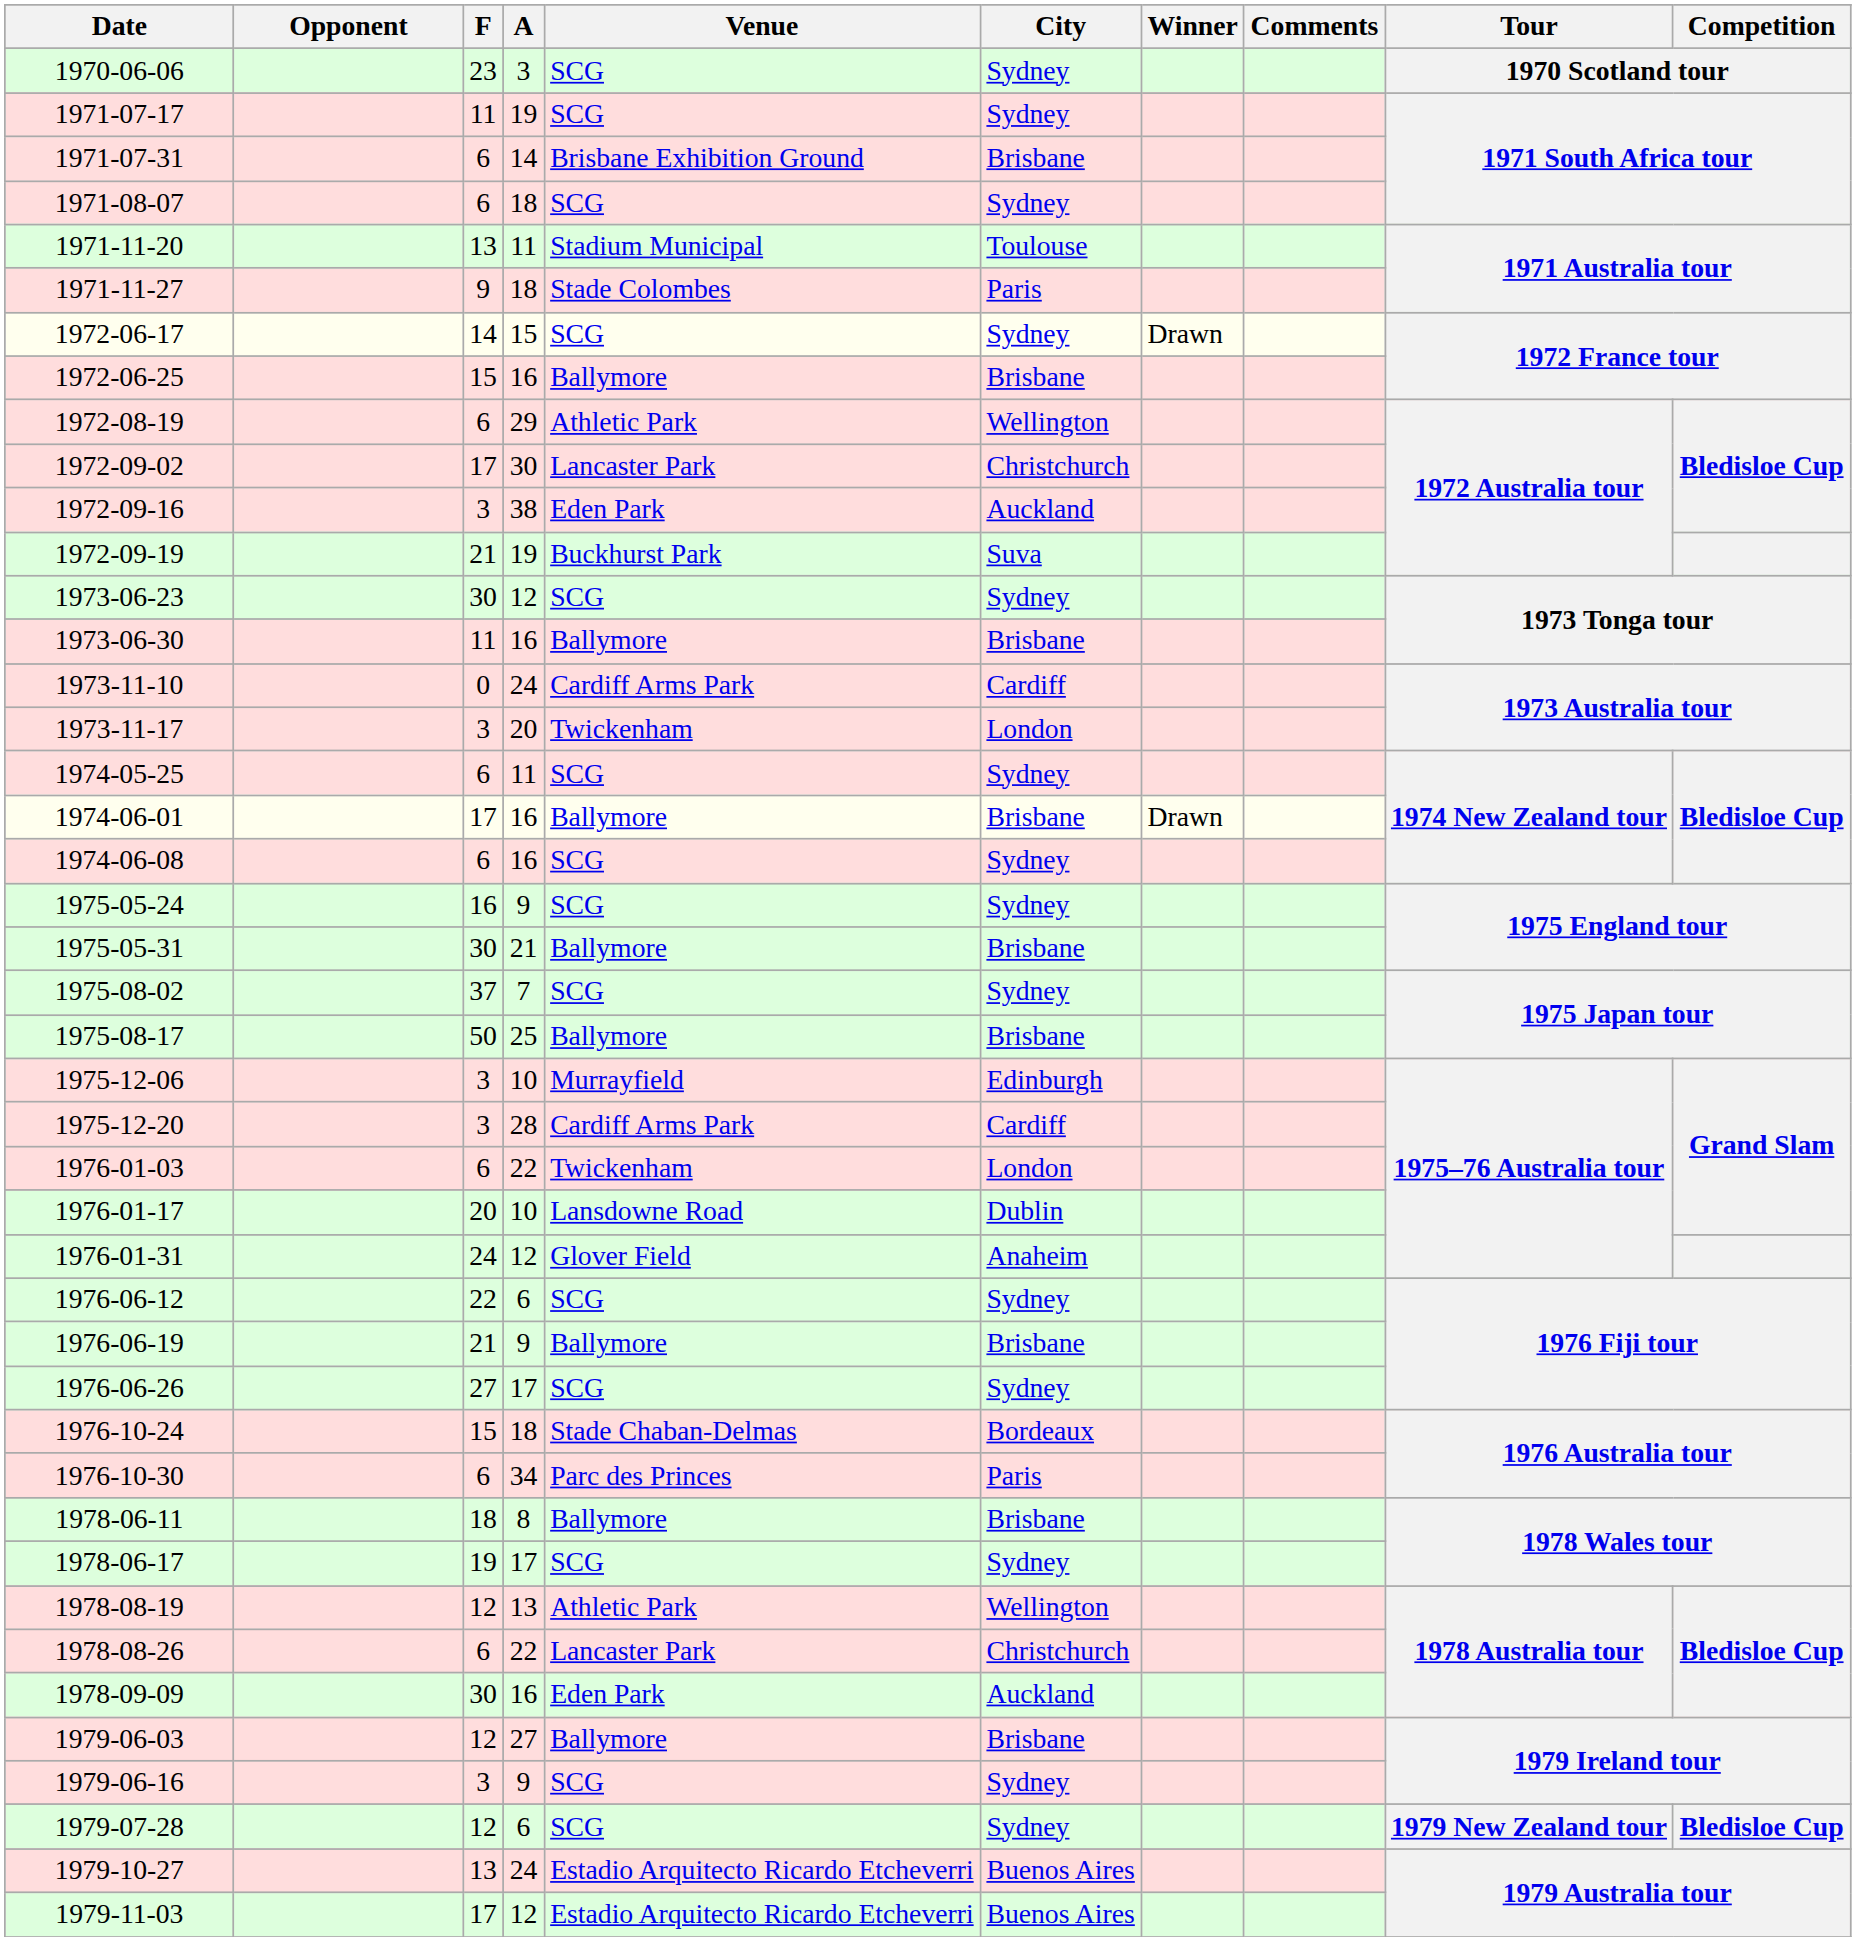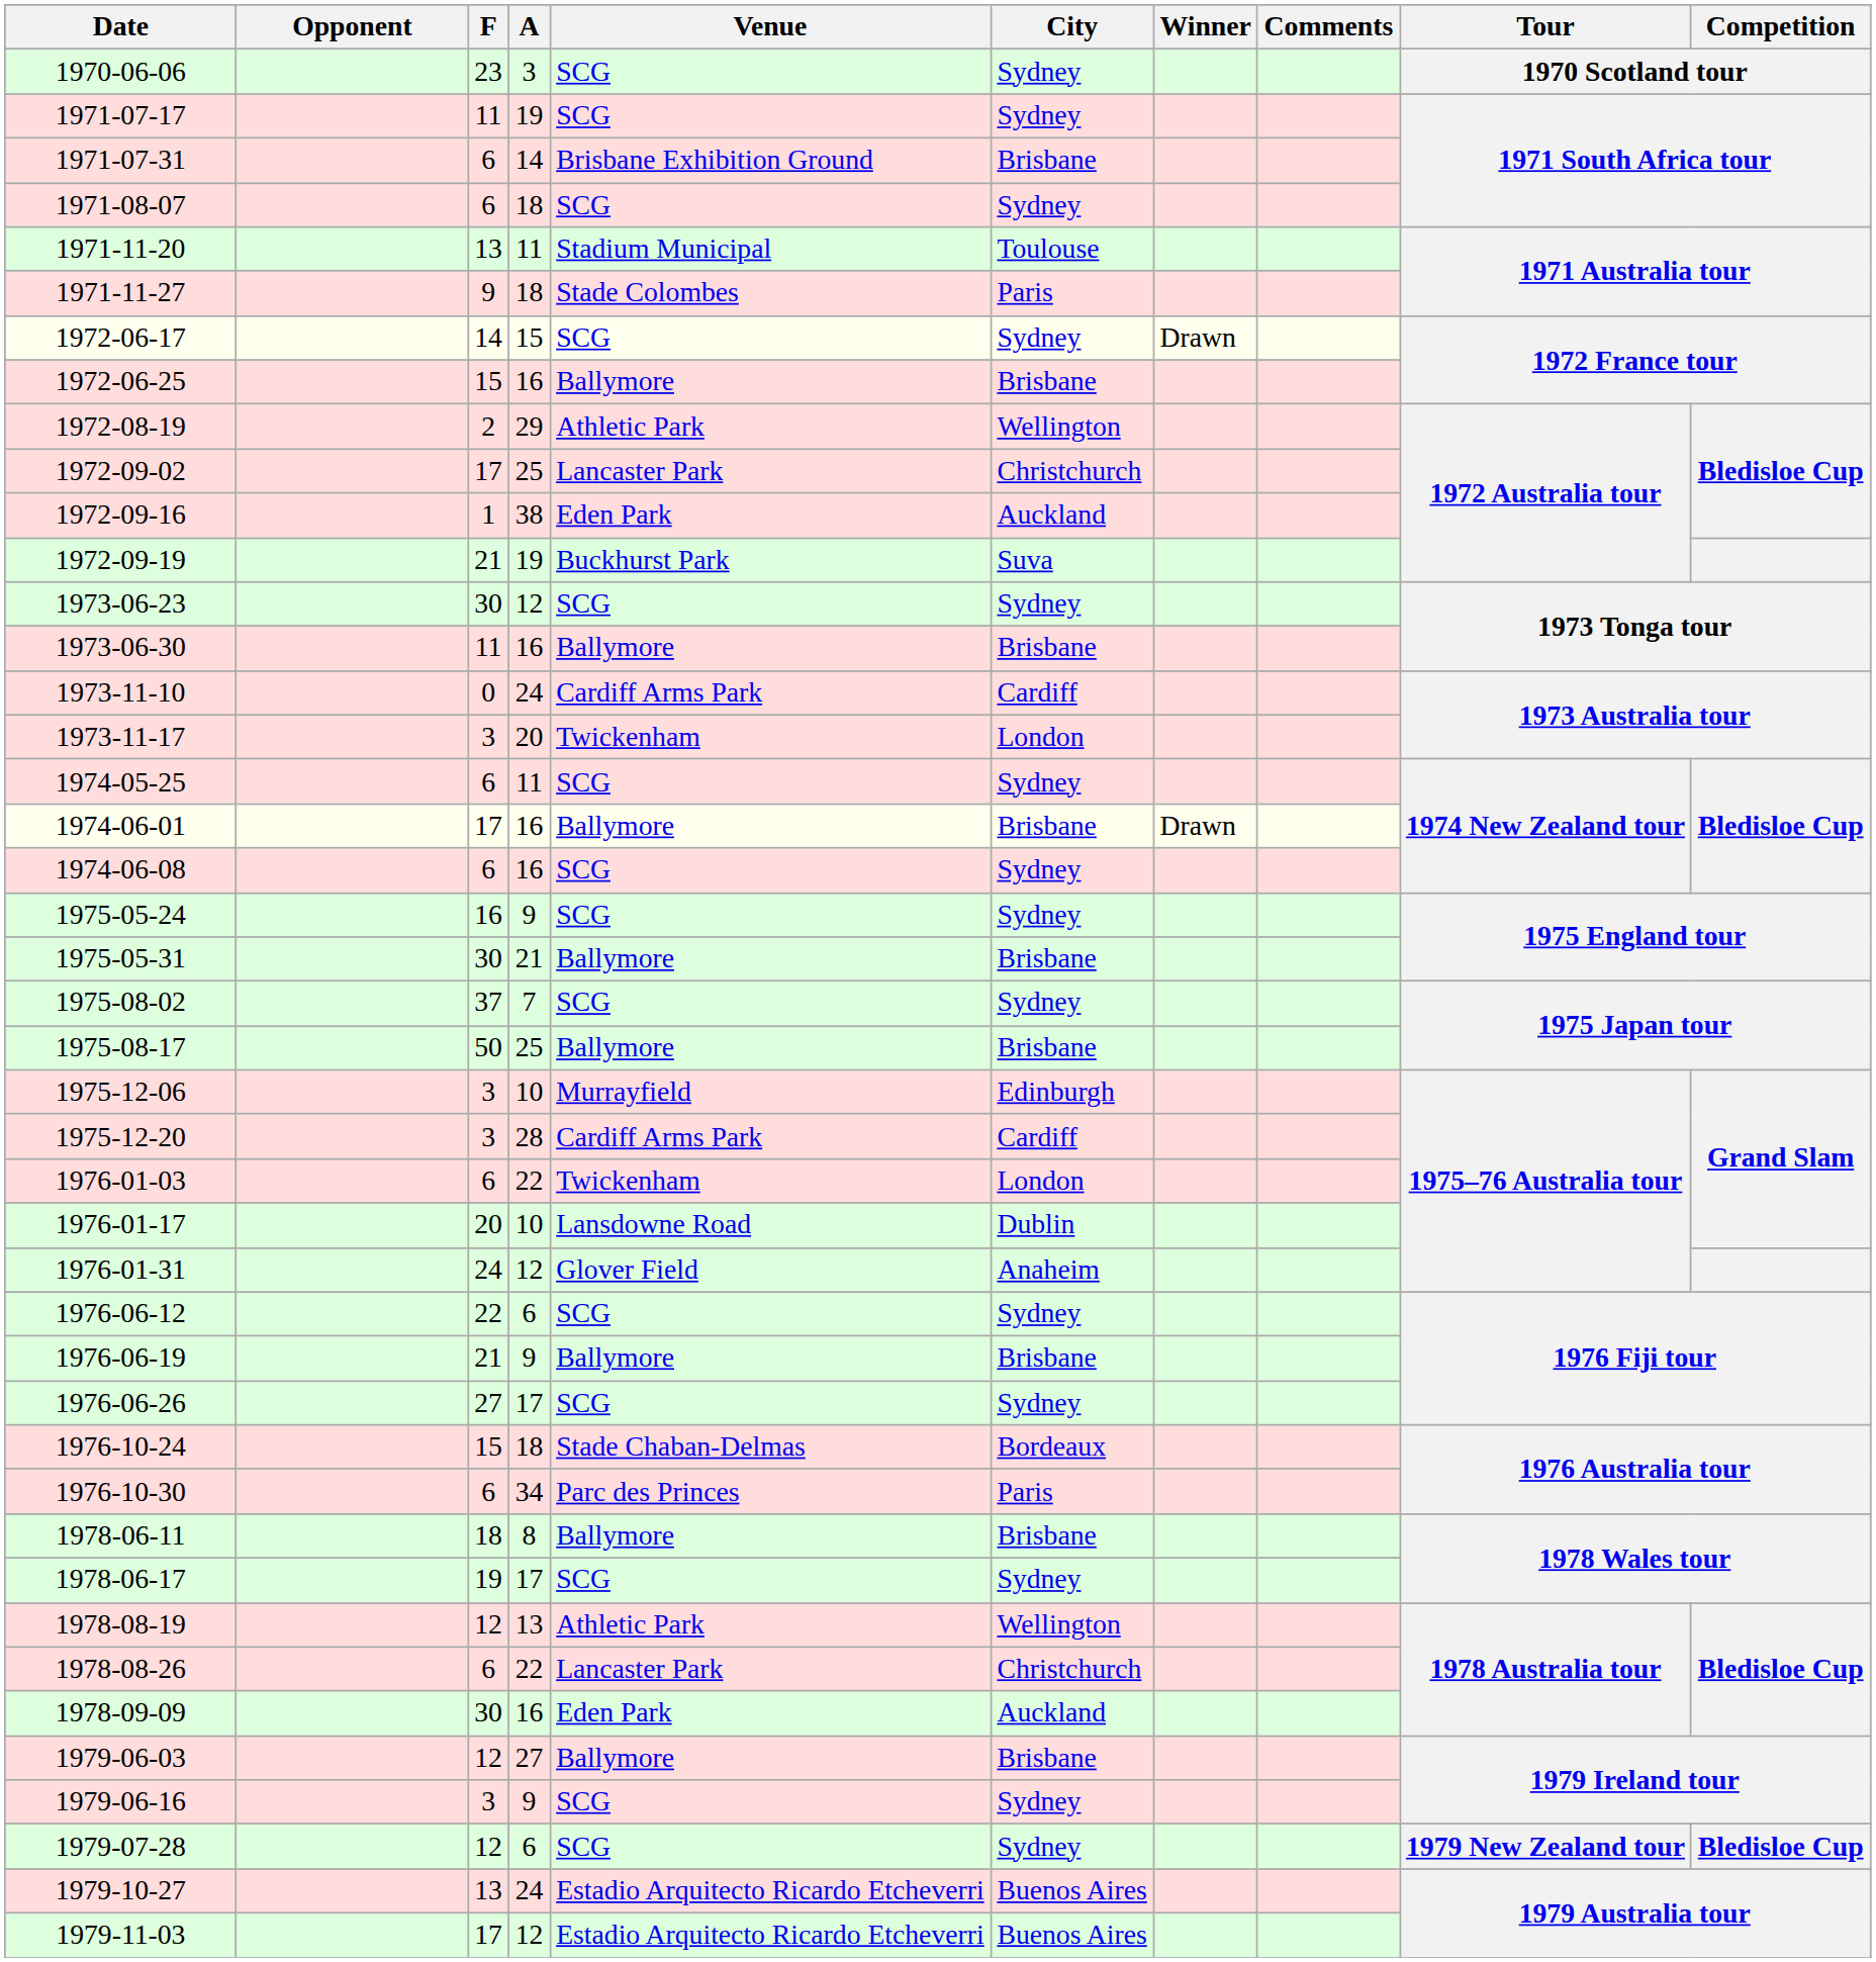1972-08-19 | F: 6 -> 2
1972-09-02 | A: 30 -> 25
1972-09-16 | F: 3 -> 1
